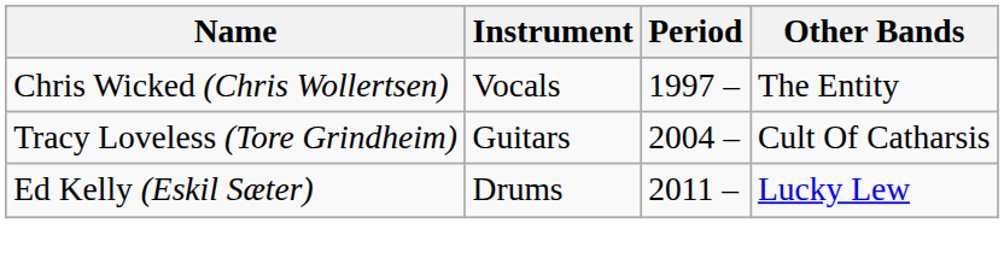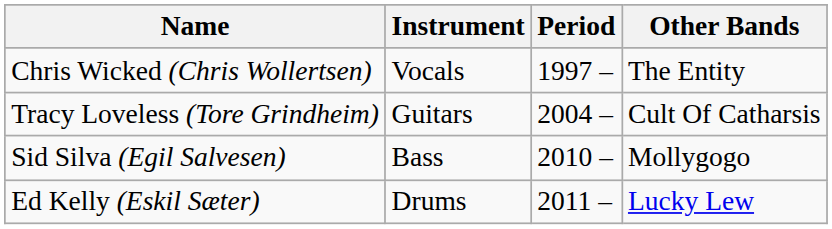+ row: Sid Silva (Egil Salvesen) | Bass | 2010 – | Mollygogo
